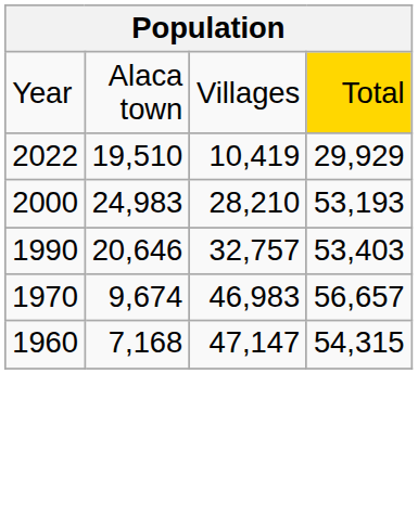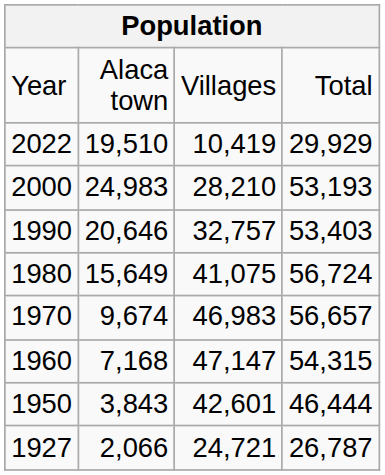Year | column 4: gold background -> no background
+ row: 1980 | 15,649 | 41,075 | 56,724
+ row: 1950 | 3,843 | 42,601 | 46,444
+ row: 1927 | 2,066 | 24,721 | 26,787
